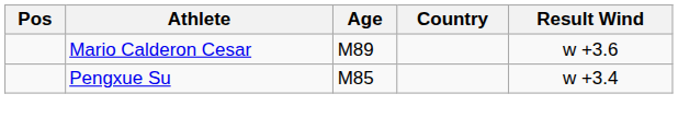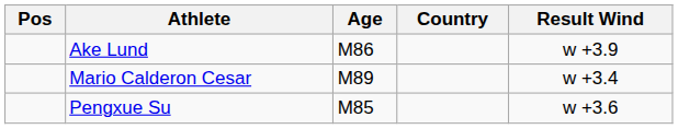+ row: Ake Lund | M86 | w +3.9
Mario Calderon Cesar | Result Wind: w +3.6 -> w +3.4
Pengxue Su | Result Wind: w +3.4 -> w +3.6
